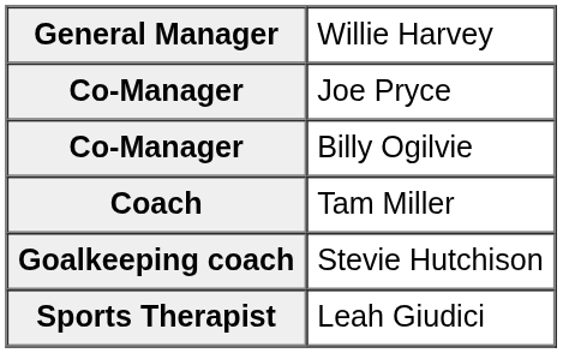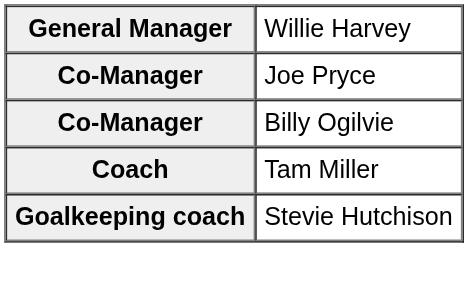- row: Sports Therapist | Leah Giudici
